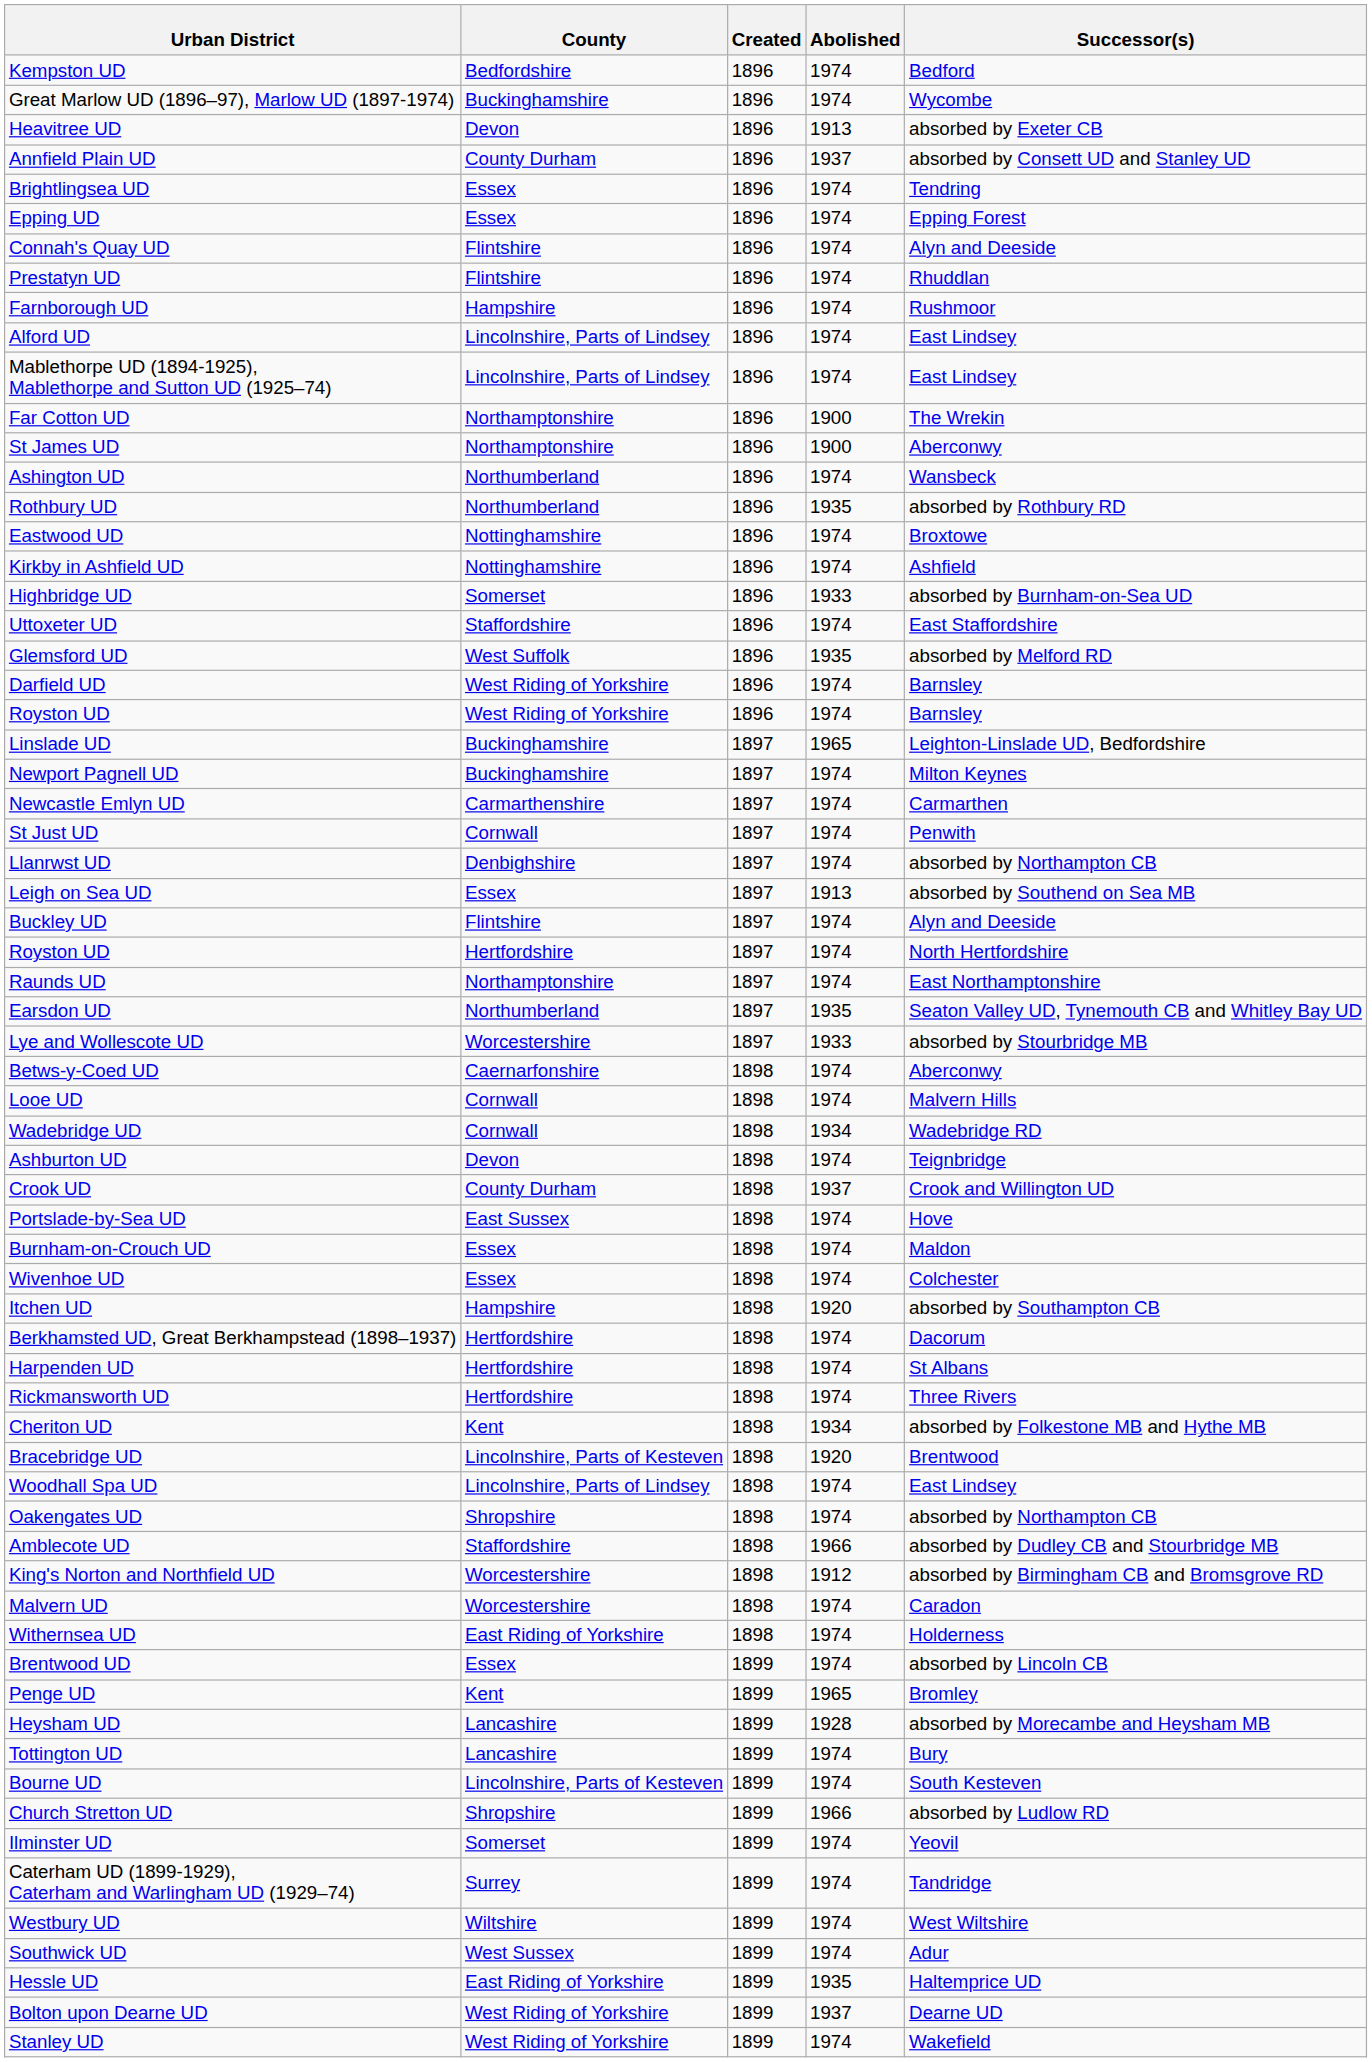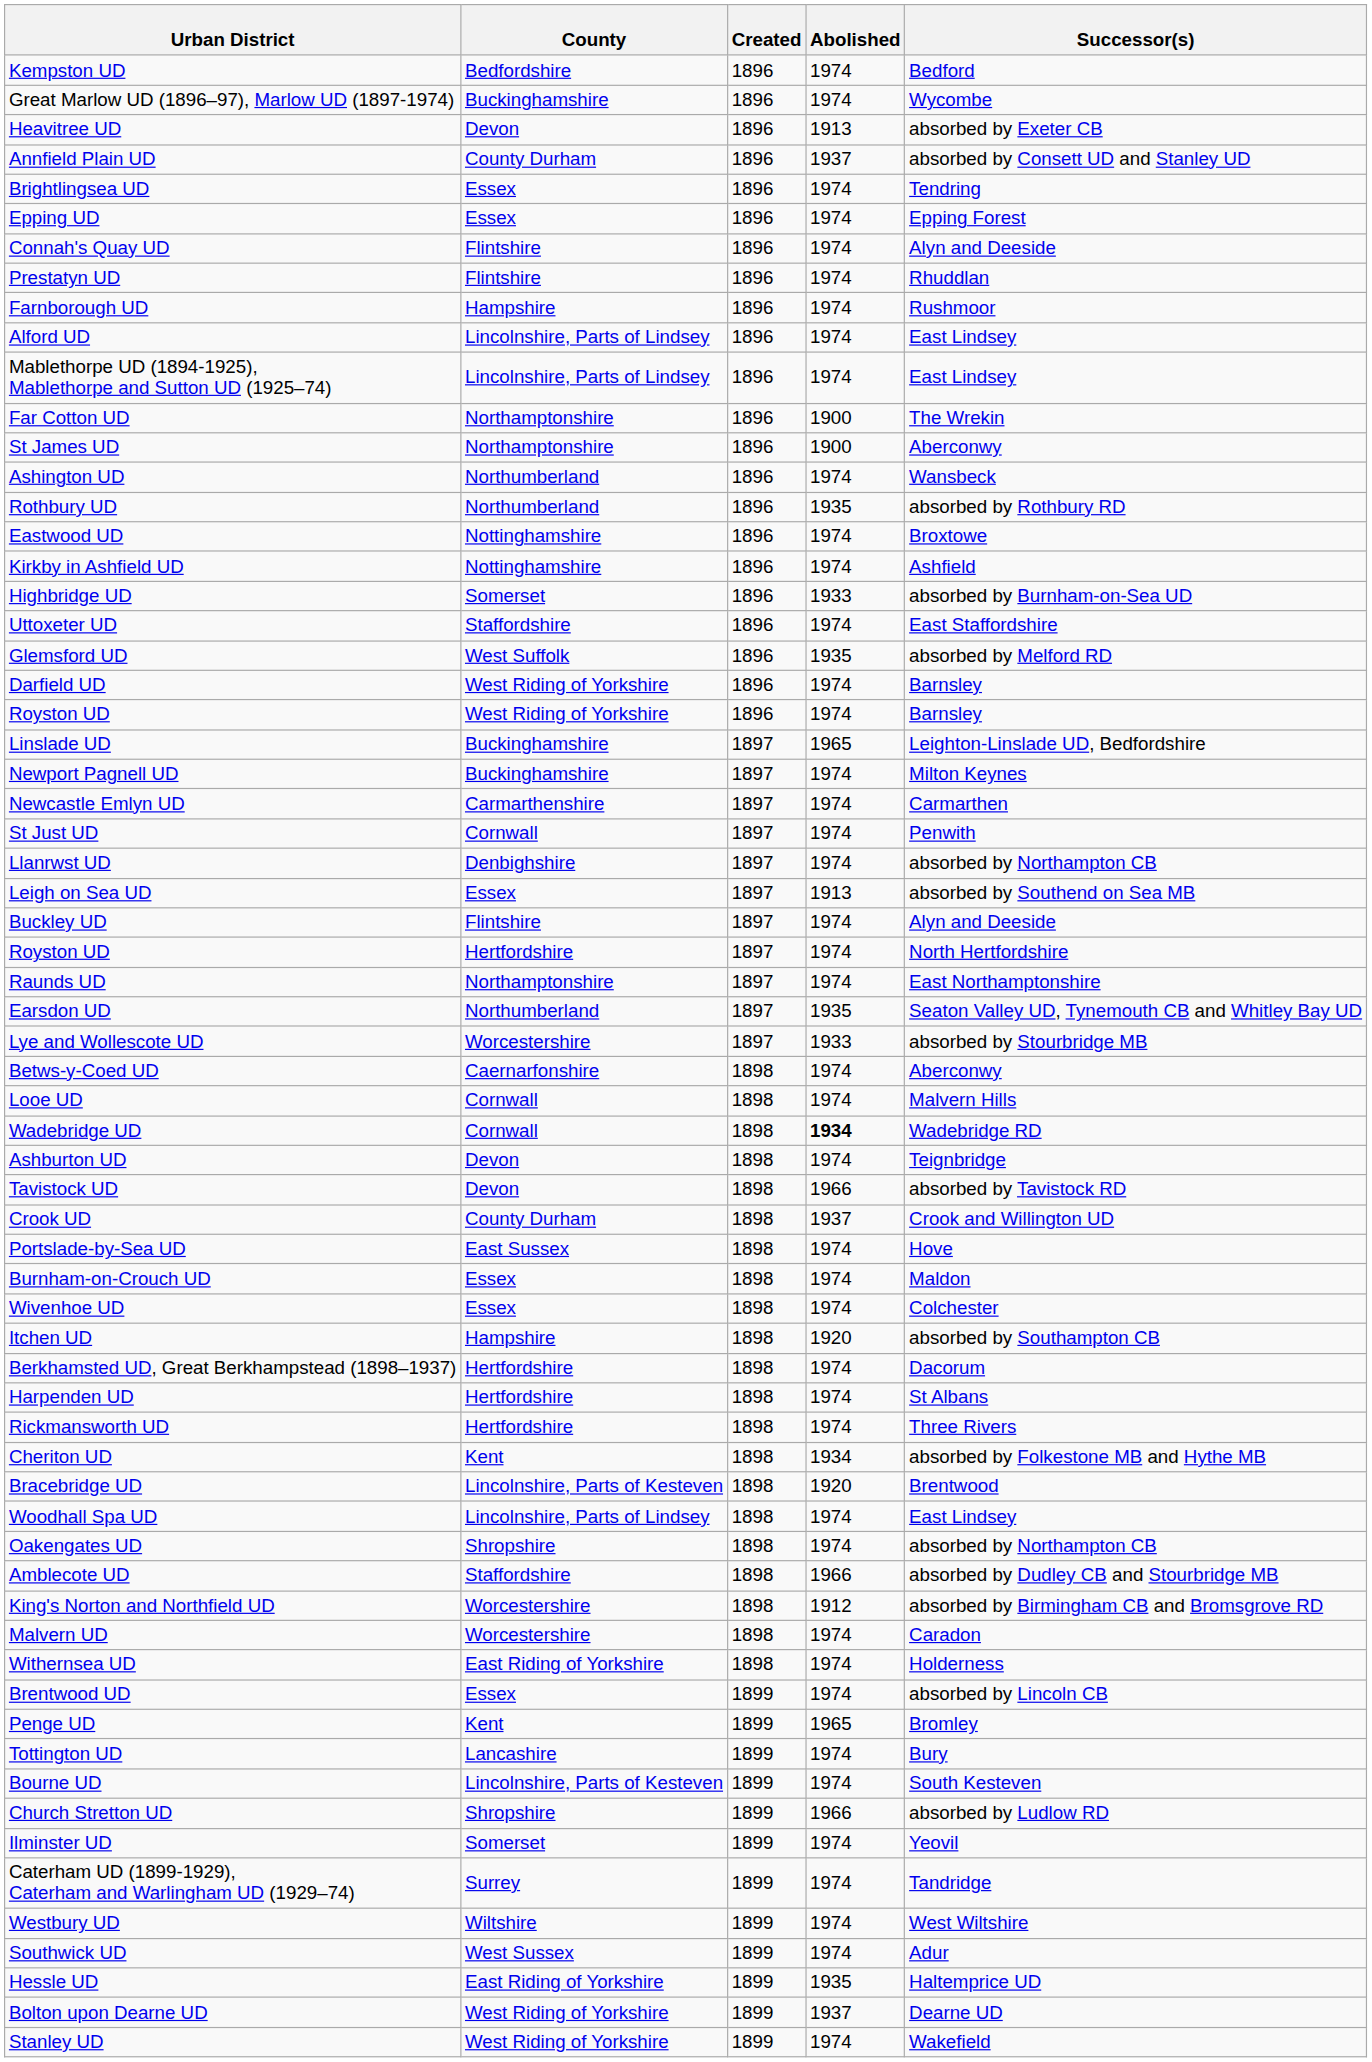Wadebridge UD | Abolished: normal -> bold
+ row: Tavistock UD | Devon | 1898 | 1966 | absorbed by Tavistock RD
- row: Heysham UD | Lancashire | 1899 | 1928 | absorbed by Morecambe and Heysham MB
